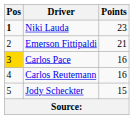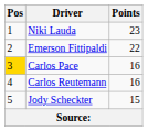Niki Lauda | Pos: bold -> normal
Emerson Fittipaldi | Points: 21 -> 22
